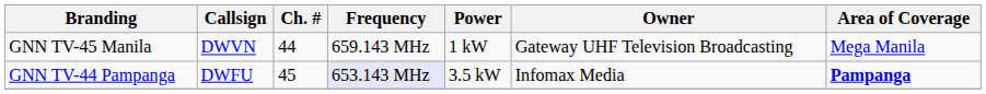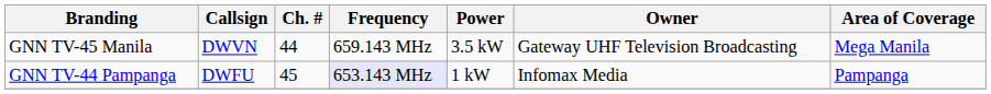GNN TV-45 Manila | Power: 1 kW -> 3.5 kW
GNN TV-44 Pampanga | Power: 3.5 kW -> 1 kW
GNN TV-44 Pampanga | Area of Coverage: bold -> normal
